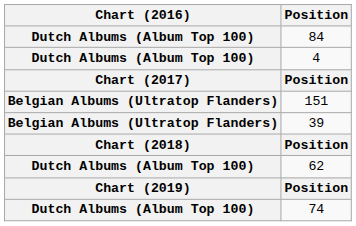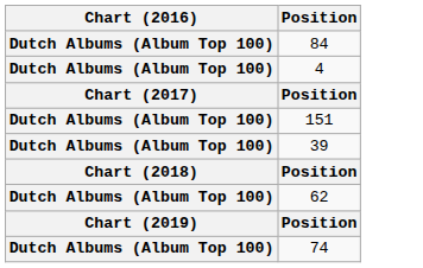151 | Chart (2016): Belgian Albums (Ultratop Flanders) -> Dutch Albums (Album Top 100)
39 | Chart (2016): Belgian Albums (Ultratop Flanders) -> Dutch Albums (Album Top 100)
